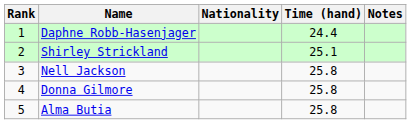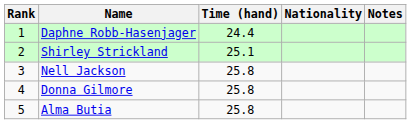columns swapped: Nationality <-> Time (hand)
